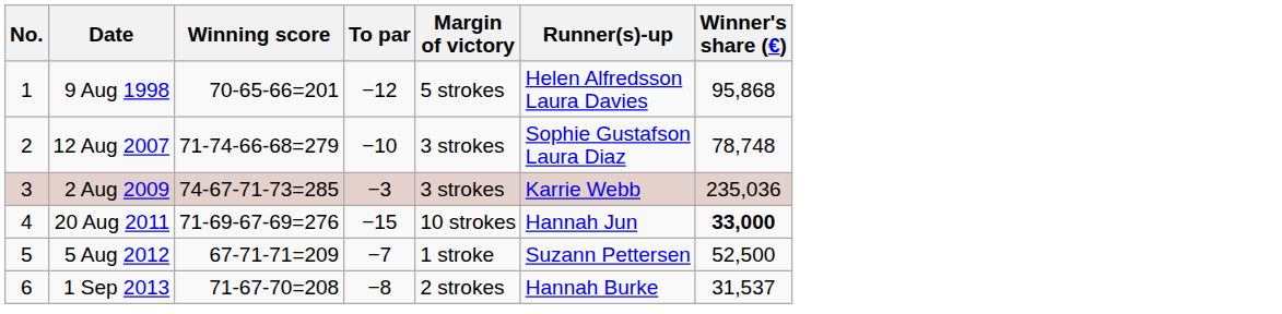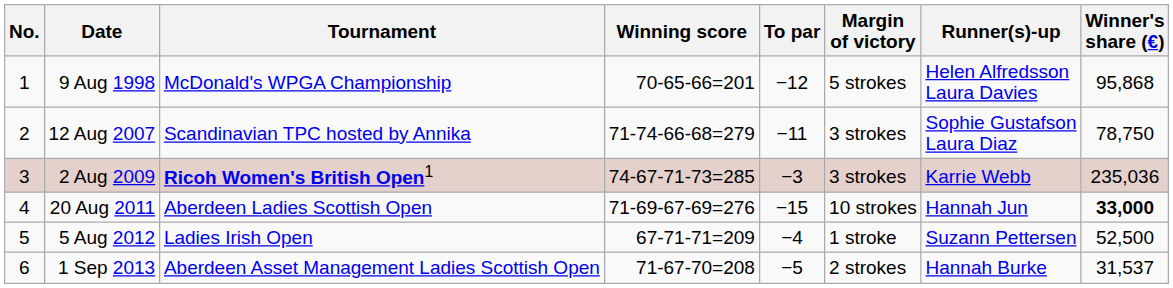+ column: Tournament | McDonald's WPGA Championship | Scandinavian TPC hosted by Annika | Ricoh Women's British Open1 | Aberdeen Ladies Scottish Open | Ladies Irish Open | Aberdeen Asset Management Ladies Scottish Open
12 Aug 2007 | To par: −10 -> −11
12 Aug 2007 | Winner's share (€): 78,748 -> 78,750
5 Aug 2012 | To par: −7 -> −4
1 Sep 2013 | To par: −8 -> −5
